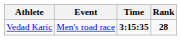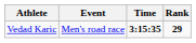Vedad Karic | Rank: 28 -> 29
